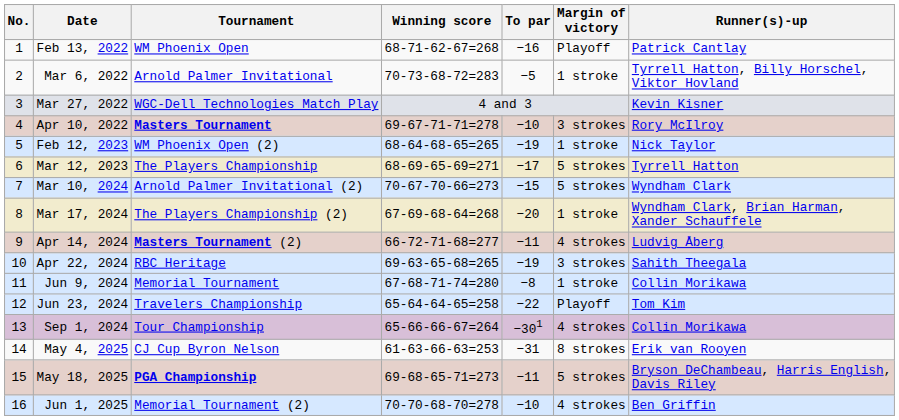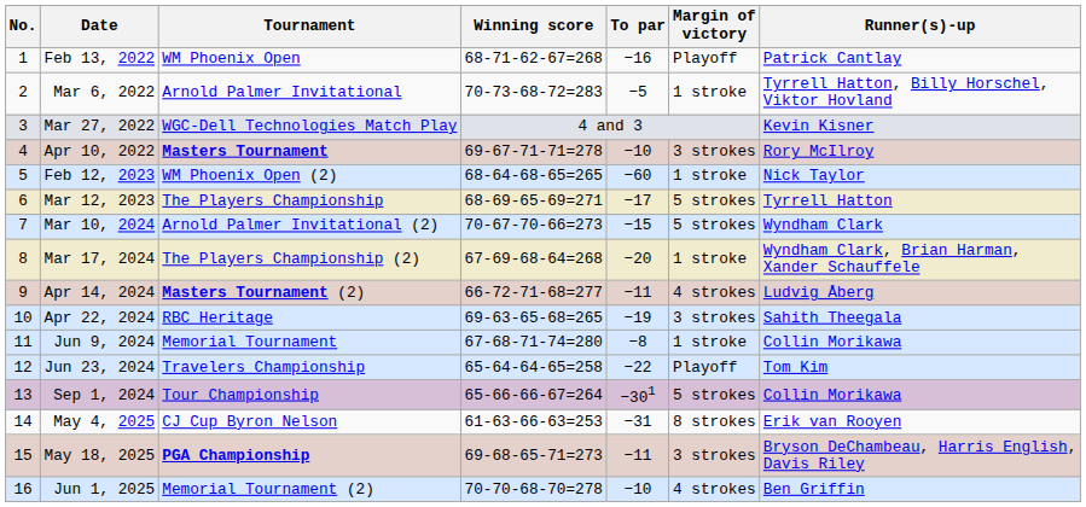Feb 12, 2023 | To par: −19 -> −60
Sep 1, 2024 | Margin of victory: 4 strokes -> 5 strokes
May 18, 2025 | Margin of victory: 5 strokes -> 3 strokes
